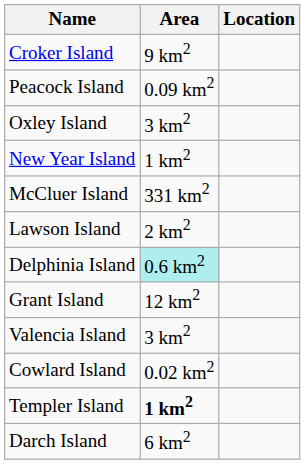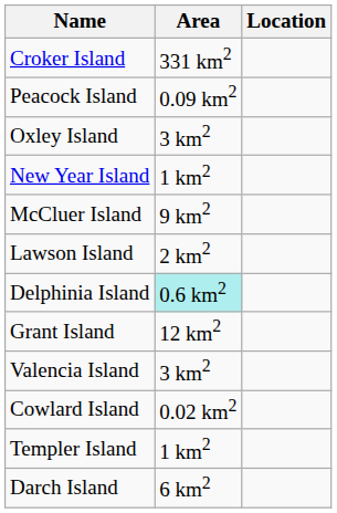Croker Island | Area: 9 km2 -> 331 km2
McCluer Island | Area: 331 km2 -> 9 km2
Templer Island | Area: bold -> normal
